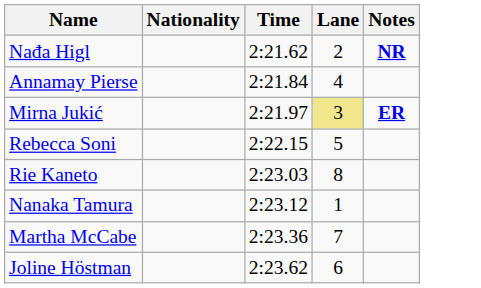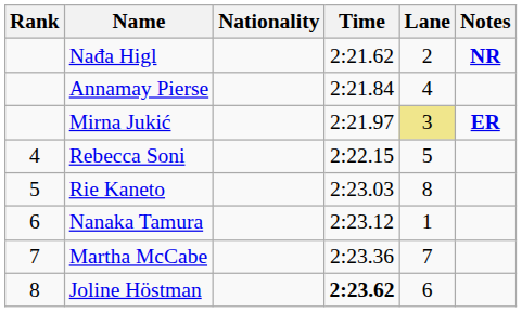+ column: Rank | 4 | 5 | 6 | 7 | 8
Joline Höstman | Time: normal -> bold
